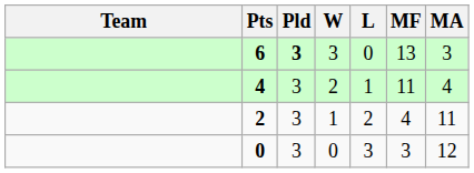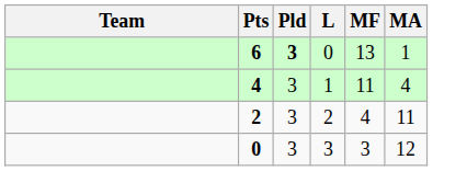- column: W | 3 | 2 | 1 | 0
6 | MA: 3 -> 1
